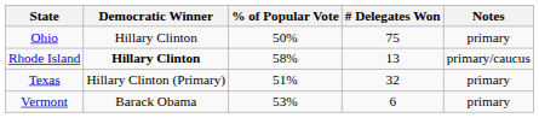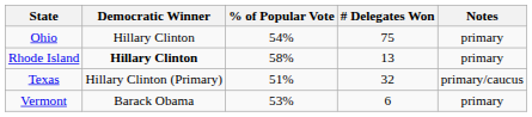Ohio | % of Popular Vote: 50% -> 54%
Rhode Island | Notes: primary/caucus -> primary
Texas | Notes: primary -> primary/caucus
